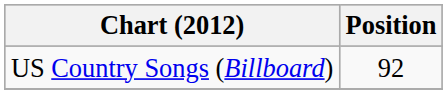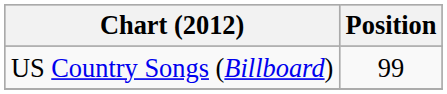US Country Songs (Billboard) | Position: 92 -> 99
